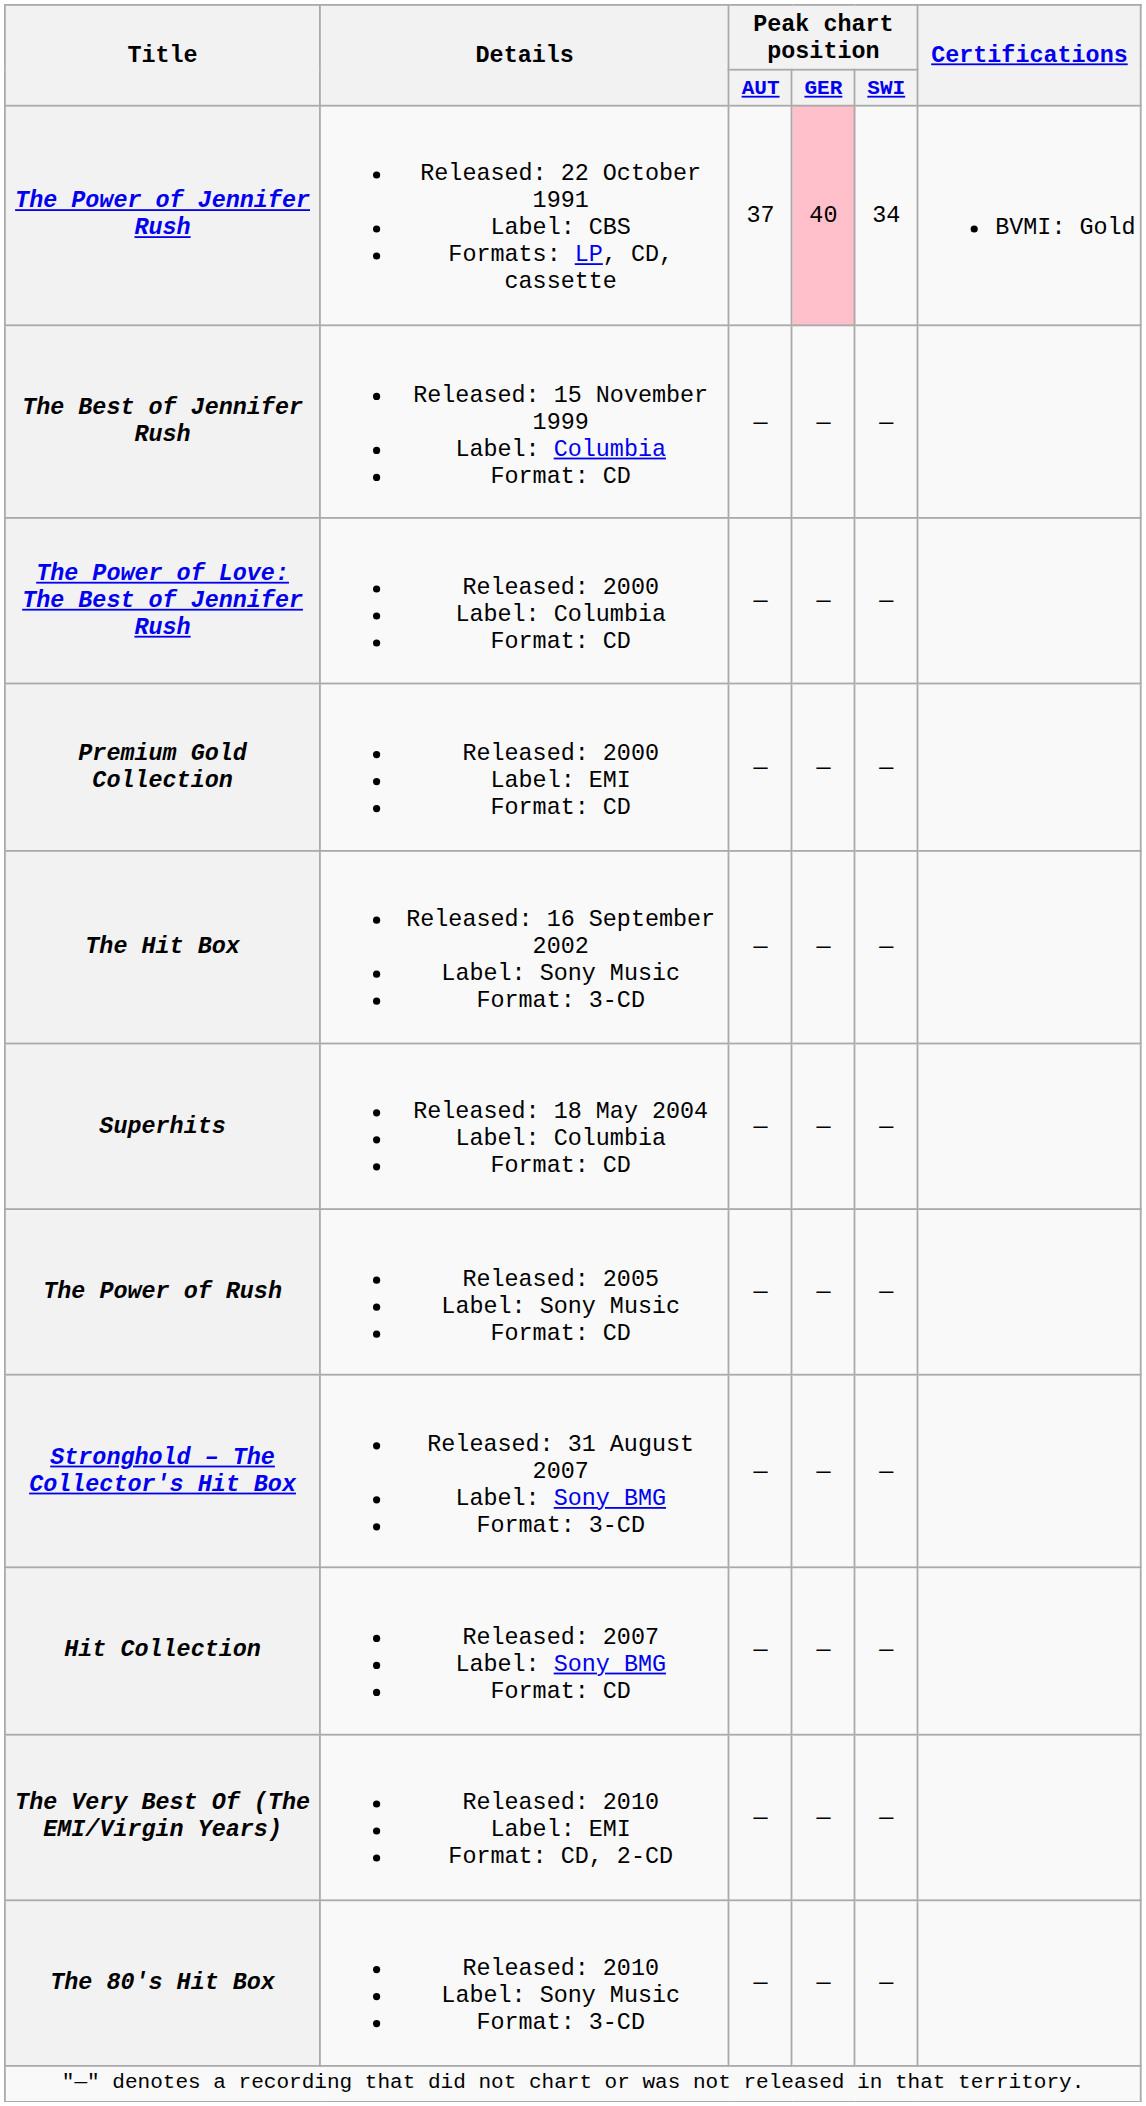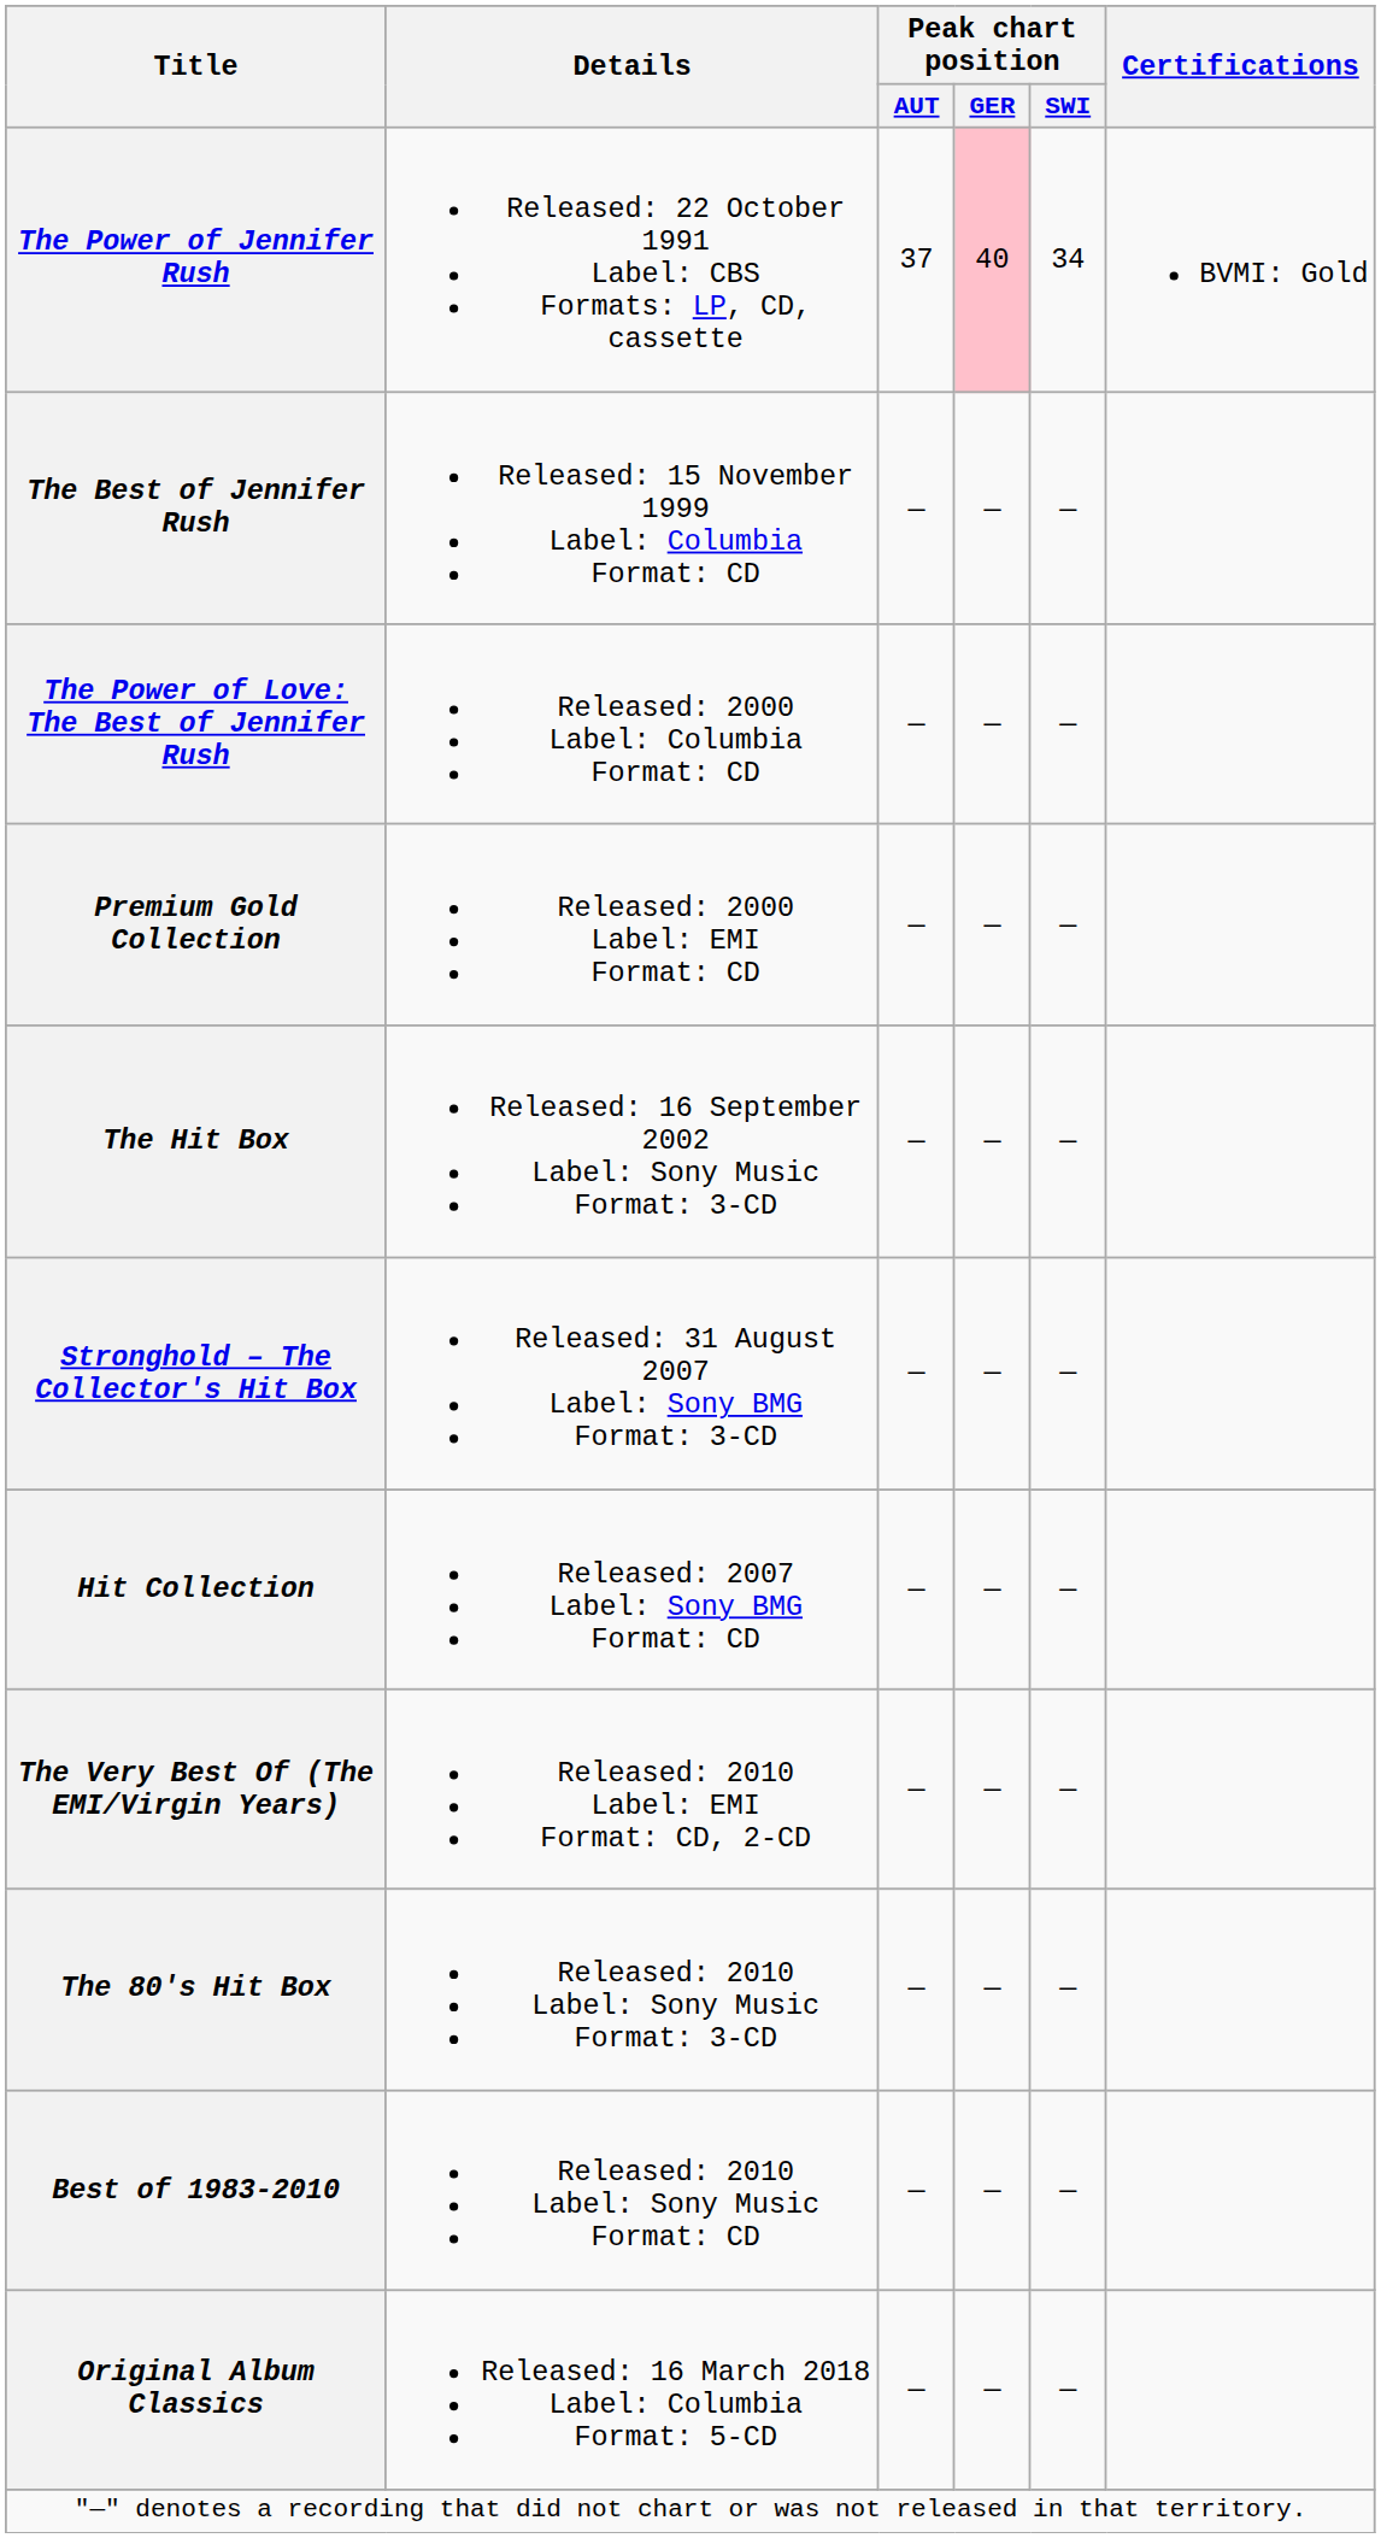- row: Superhits | Released: 18 May 2004 Label: Columbia Format: CD | — | — | —
- row: The Power of Rush | Released: 2005 Label: Sony Music Format: CD | — | — | —
+ row: Best of 1983-2010 | Released: 2010 Label: Sony Music Format: CD | — | — | —
+ row: Original Album Classics | Released: 16 March 2018 Label: Columbia Format: 5-CD | — | — | —
